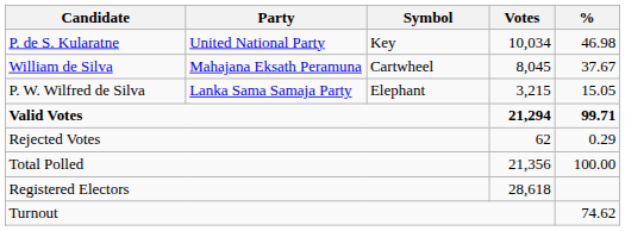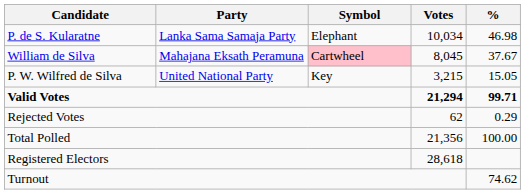P. de S. Kularatne | Party: United National Party -> Lanka Sama Samaja Party
P. de S. Kularatne | Symbol: Key -> Elephant
William de Silva | Symbol: no background -> pink background
P. W. Wilfred de Silva | Party: Lanka Sama Samaja Party -> United National Party
P. W. Wilfred de Silva | Symbol: Elephant -> Key
